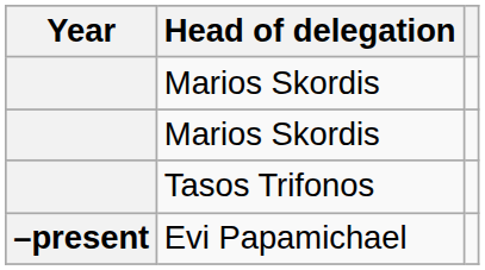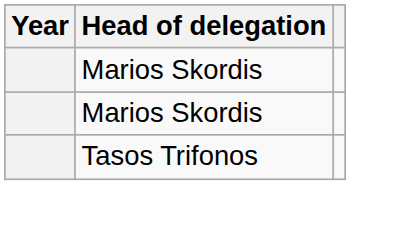- row: –present | Evi Papamichael
